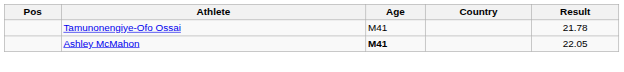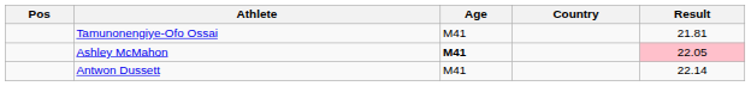Tamunonengiye-Ofo Ossai | Result: 21.78 -> 21.81
Ashley McMahon | Result: no background -> pink background
+ row: Antwon Dussett | M41 | 22.14
